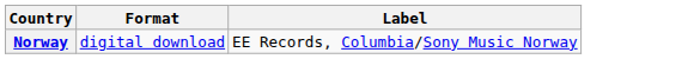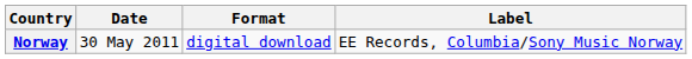+ column: Date | 30 May 2011
